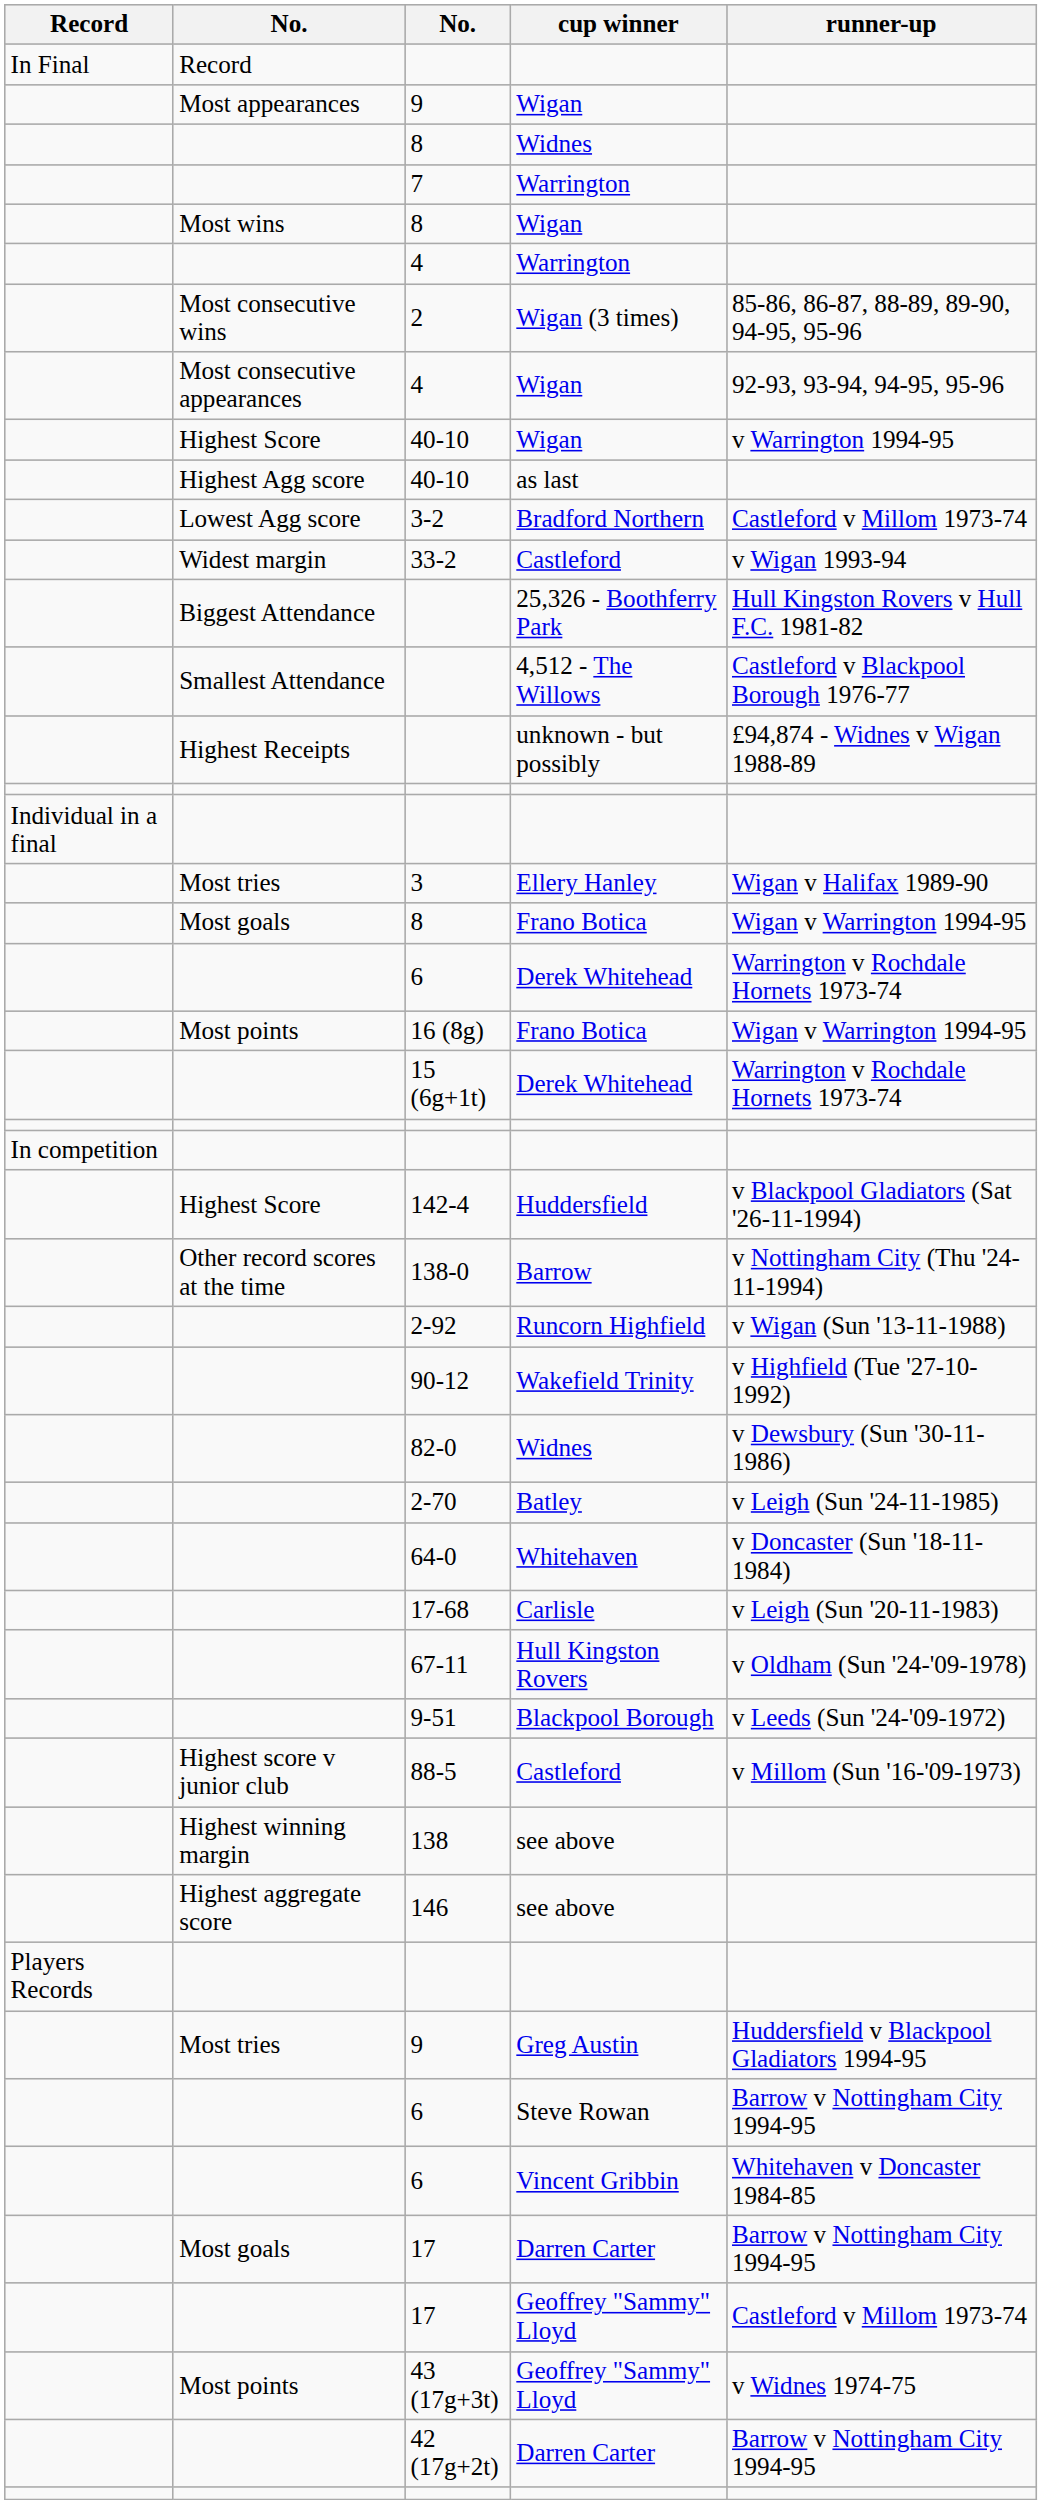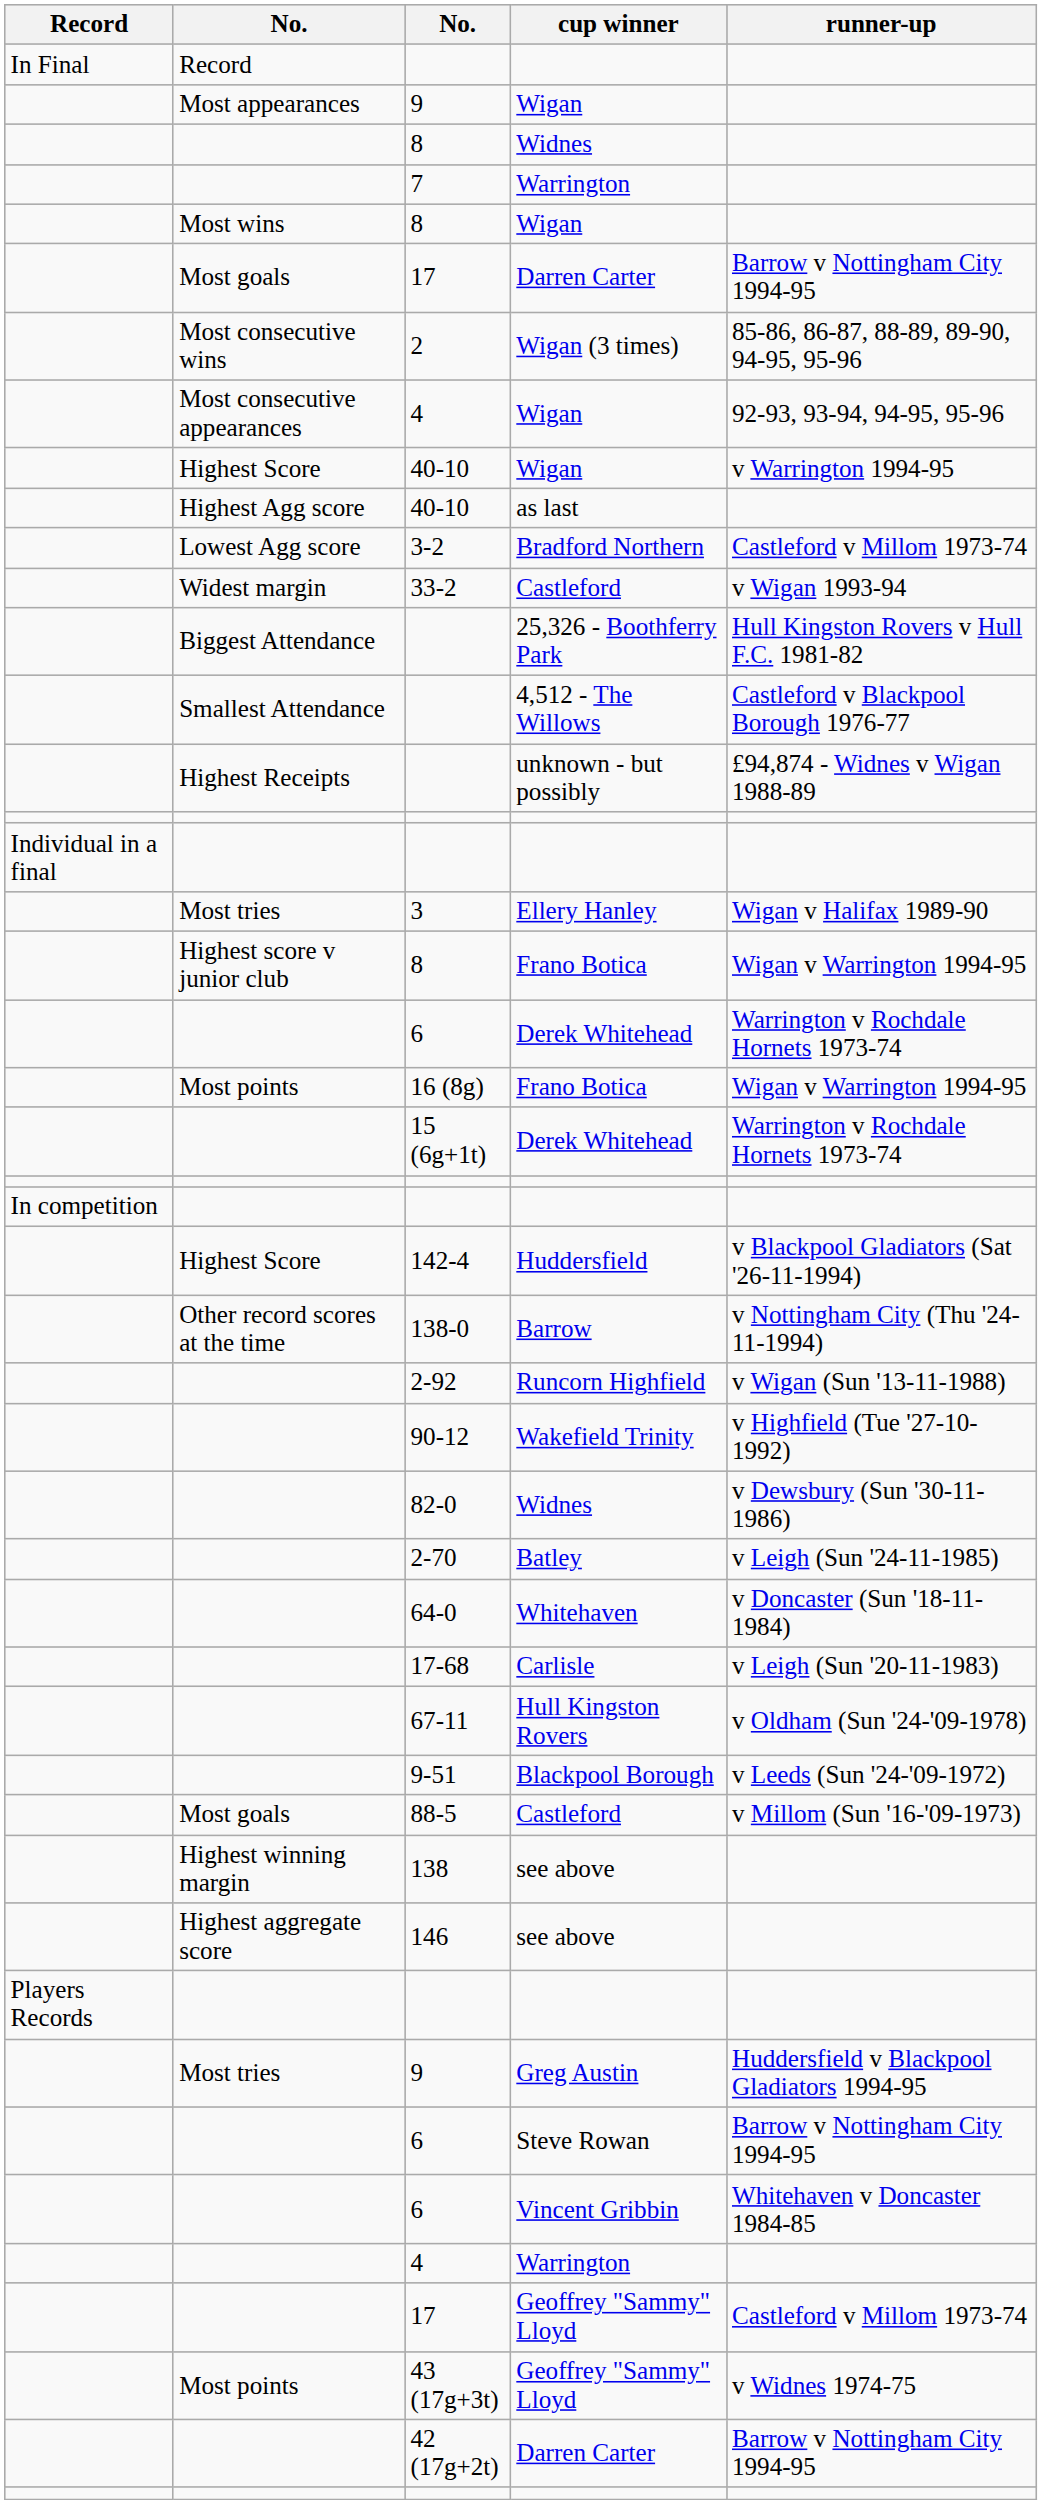rows swapped: 4 / Warrington <-> 17 / Darren Carter
8 / Frano Botica | column 2: Most goals -> Highest score v junior club
88-5 | column 2: Highest score v junior club -> Most goals
